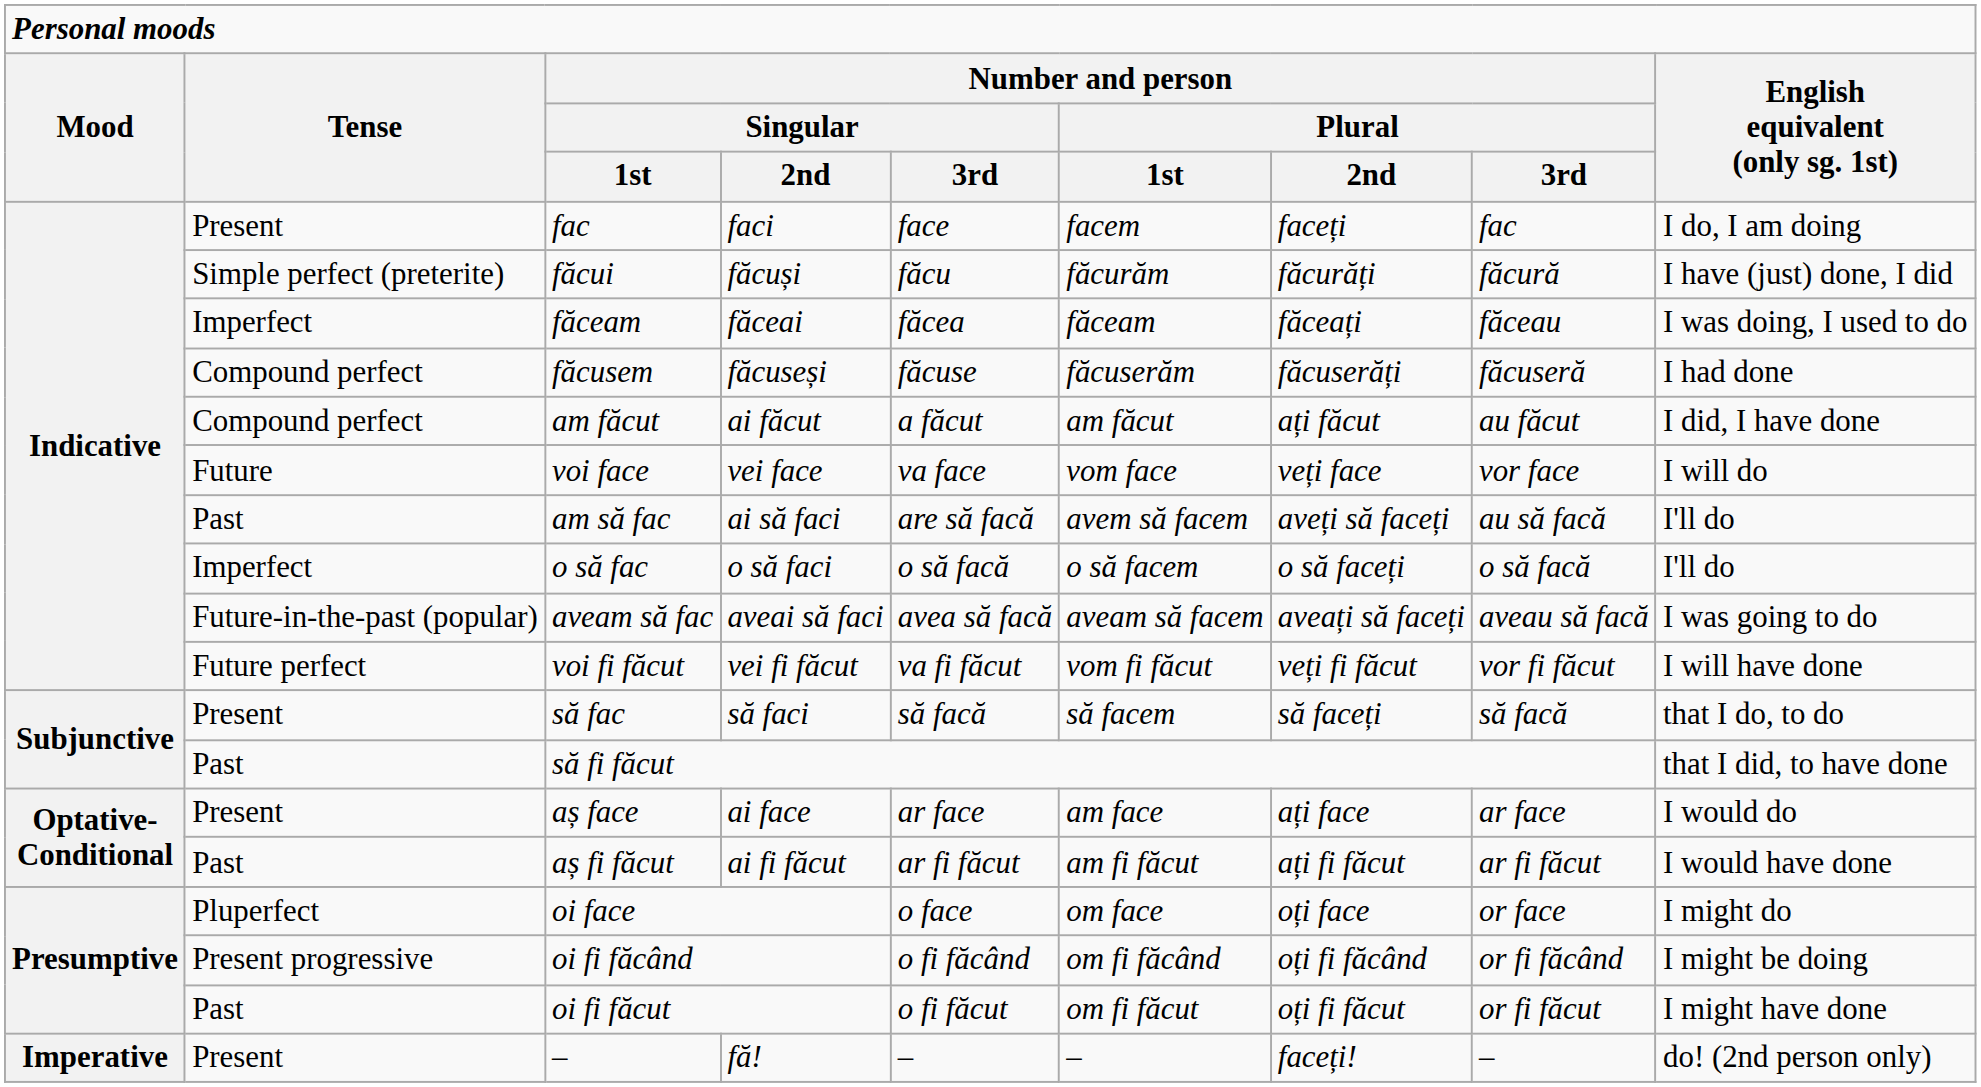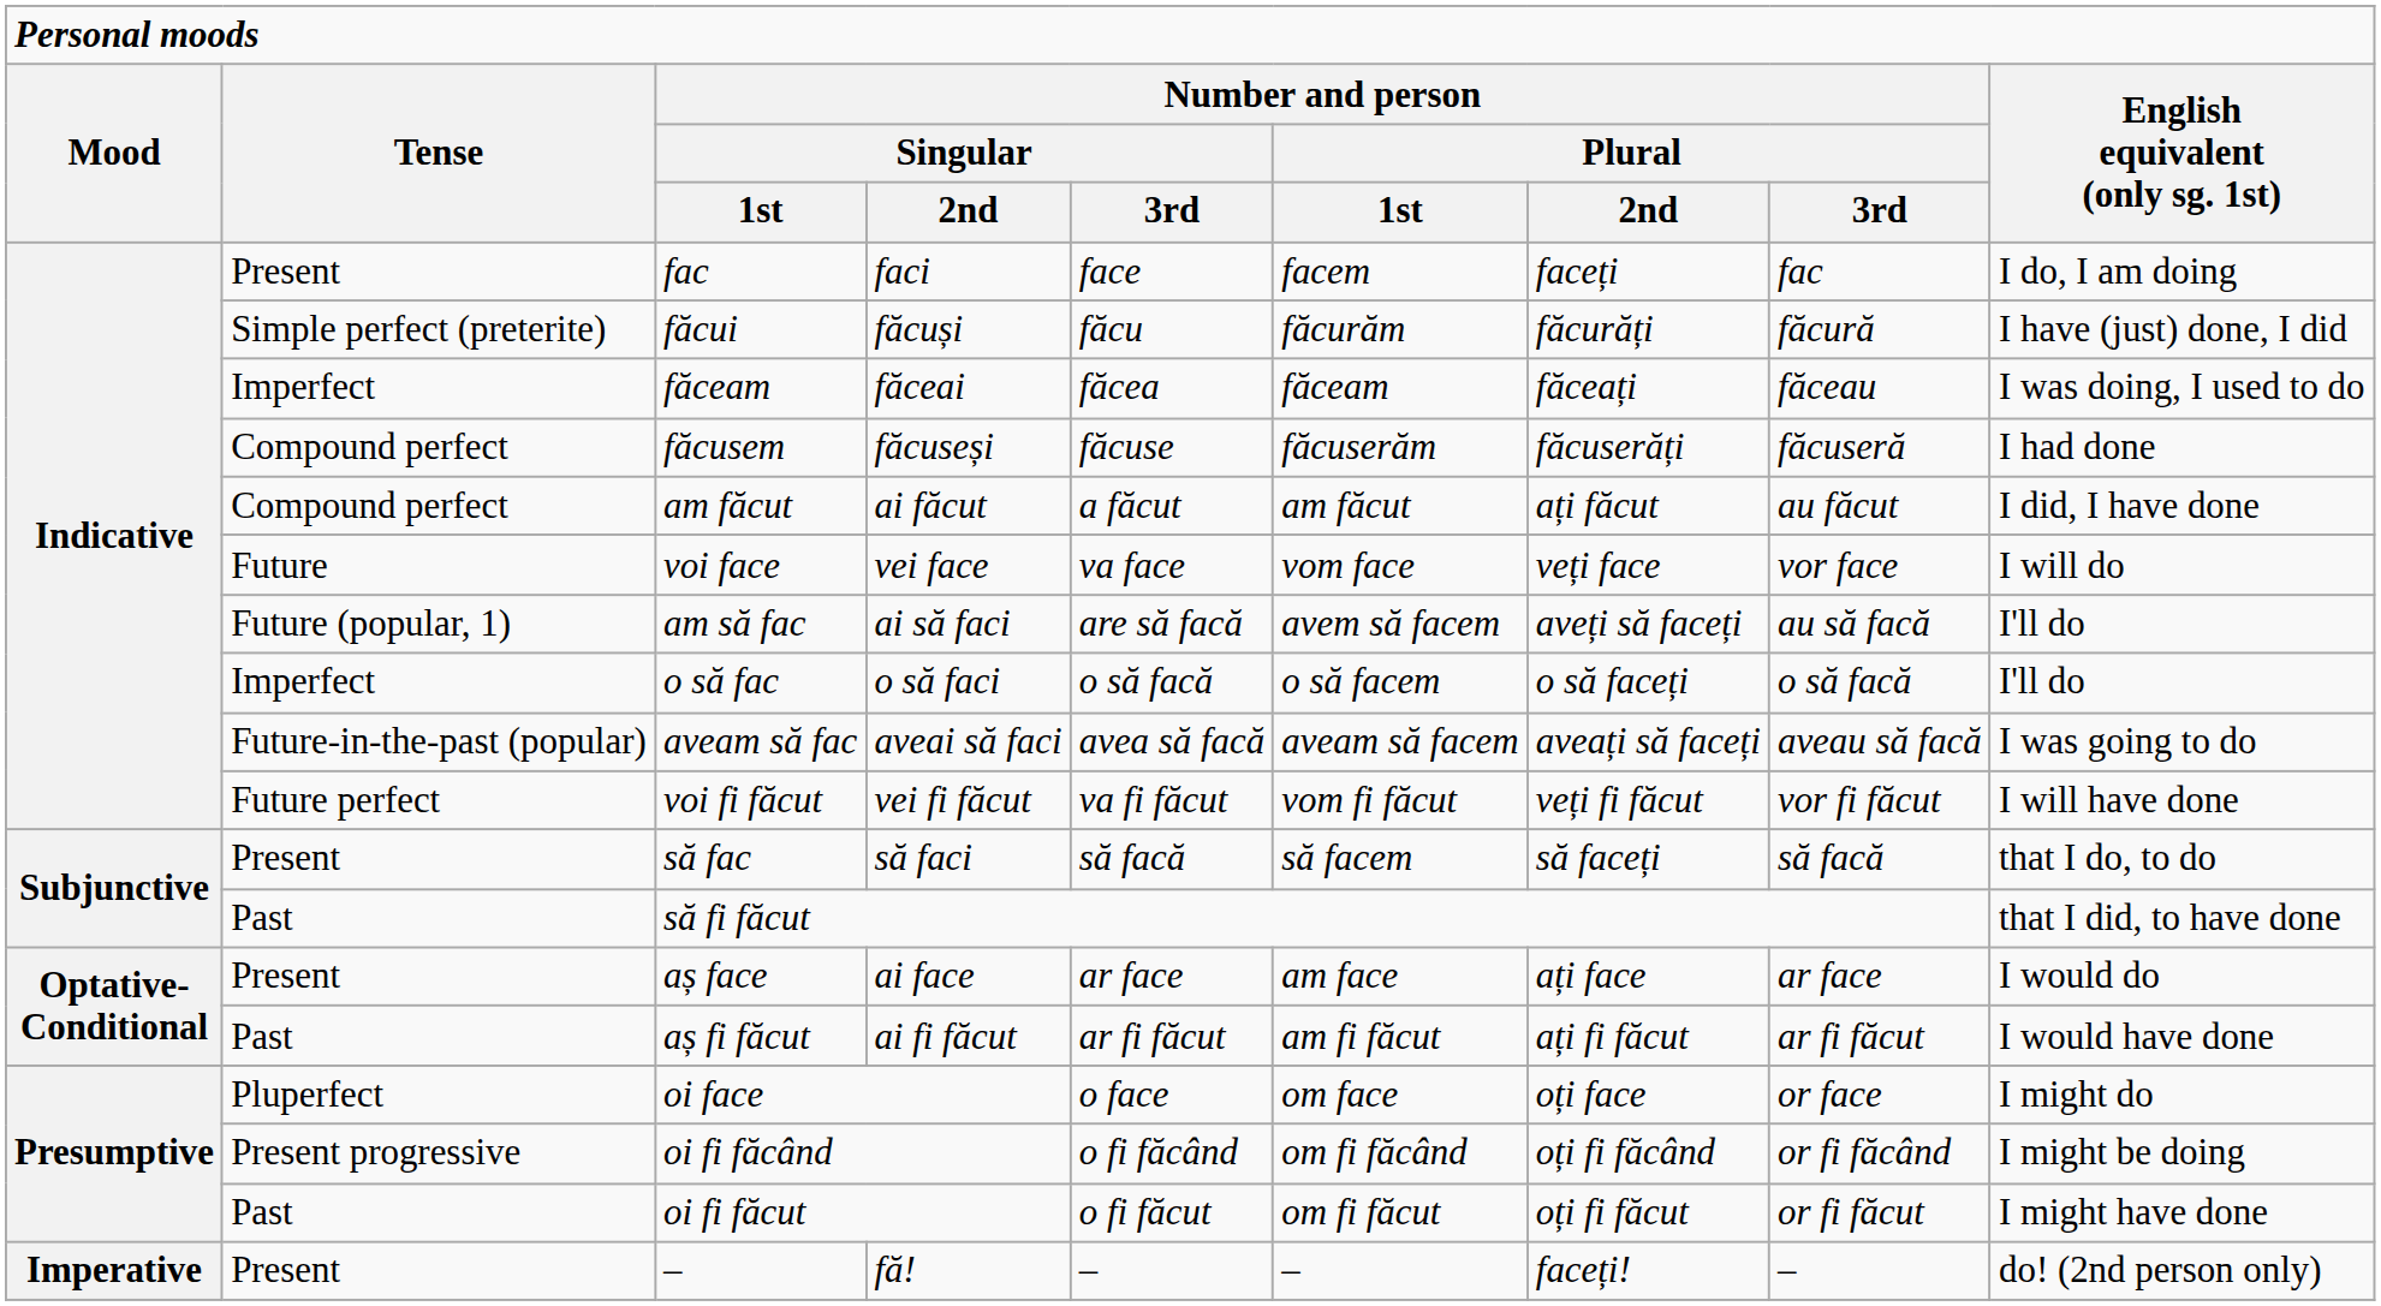am să fac | Tense: Past -> Future (popular, 1)
